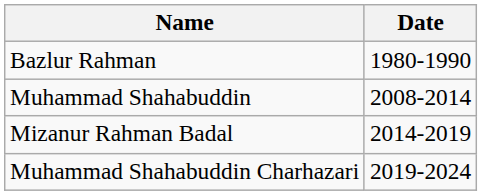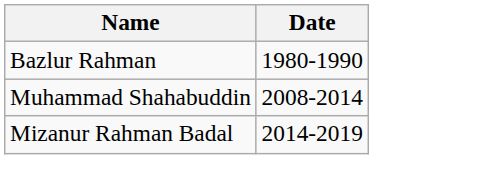- row: Muhammad Shahabuddin Charhazari | 2019-2024
